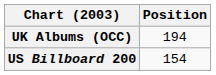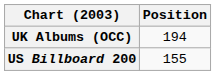US Billboard 200 | Position: 154 -> 155
